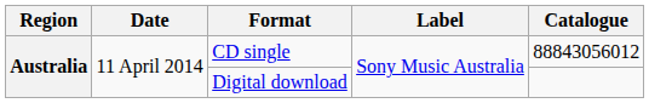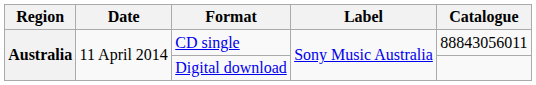CD single | Catalogue: 88843056012 -> 88843056011
